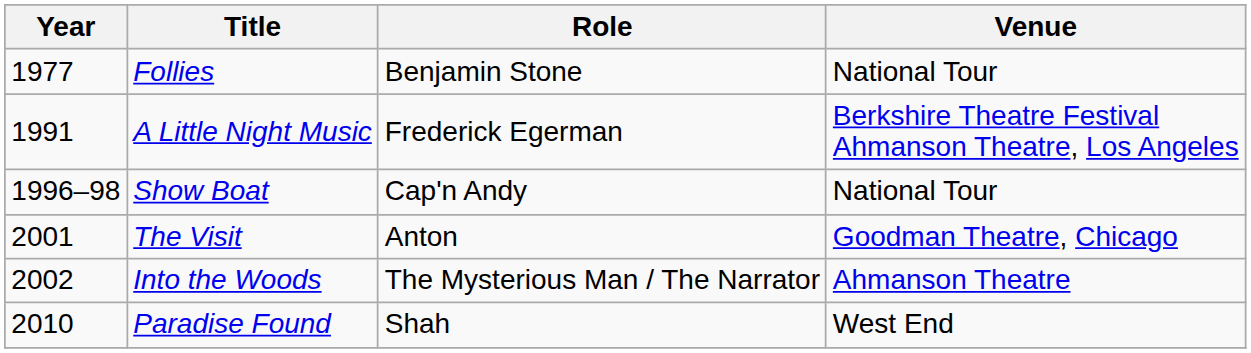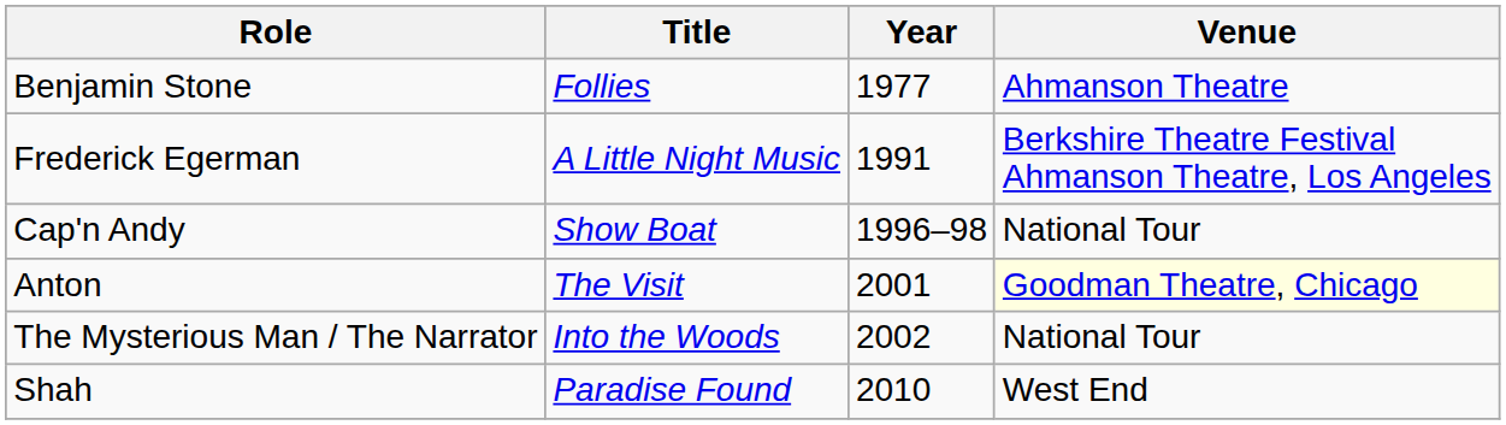columns swapped: Year <-> Role
Follies | Venue: National Tour -> Ahmanson Theatre
The Visit | Venue: no background -> lightyellow background
Into the Woods | Venue: Ahmanson Theatre -> National Tour
